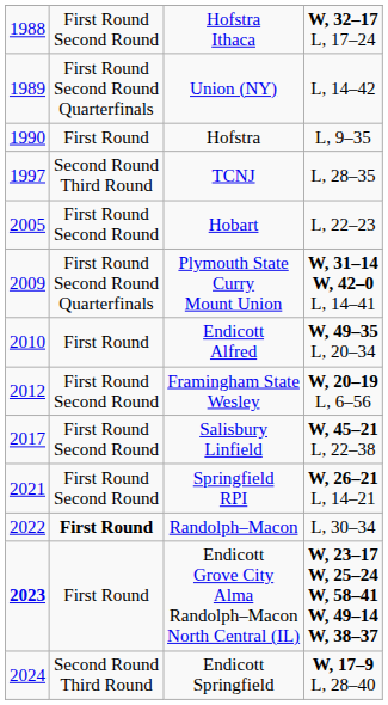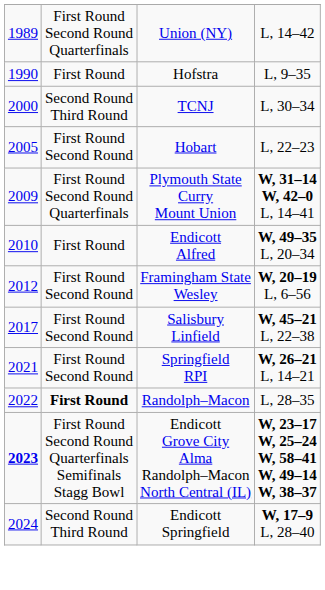- row: 1988 | First Round Second Round | Hofstra Ithaca | W, 32–17 L, 17–24
TCNJ | column 1: 1997 -> 2000
TCNJ | column 4: L, 28–35 -> L, 30–34
Randolph–Macon | column 4: L, 30–34 -> L, 28–35
Endicott Grove City Alma Randolph–Macon North Central (IL) | column 2: First Round -> First Round Second Round Quarterfinals Semifinals Stagg Bowl
